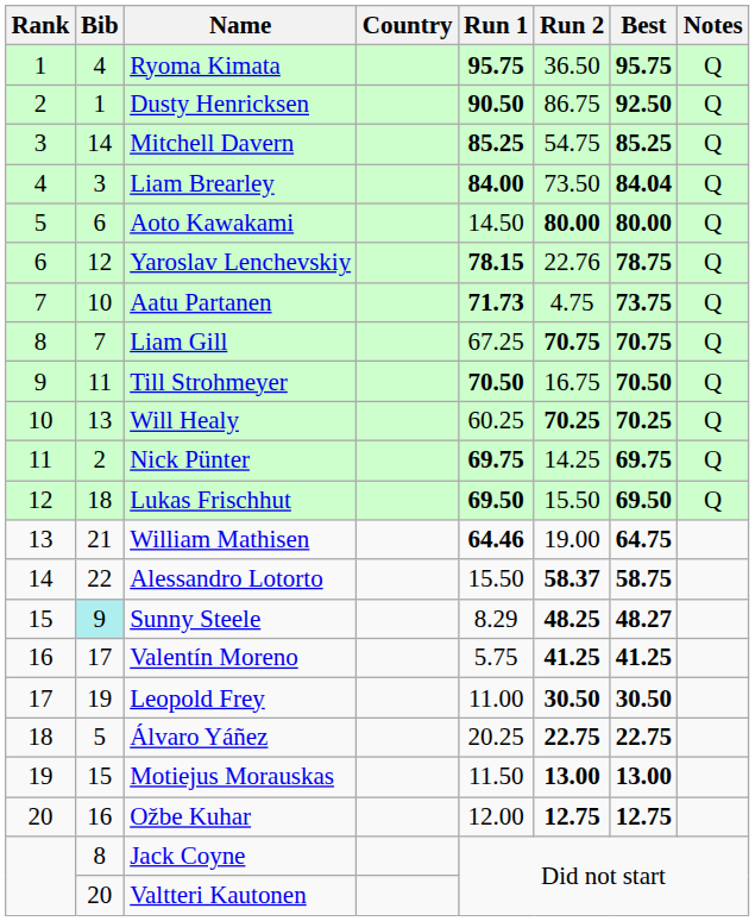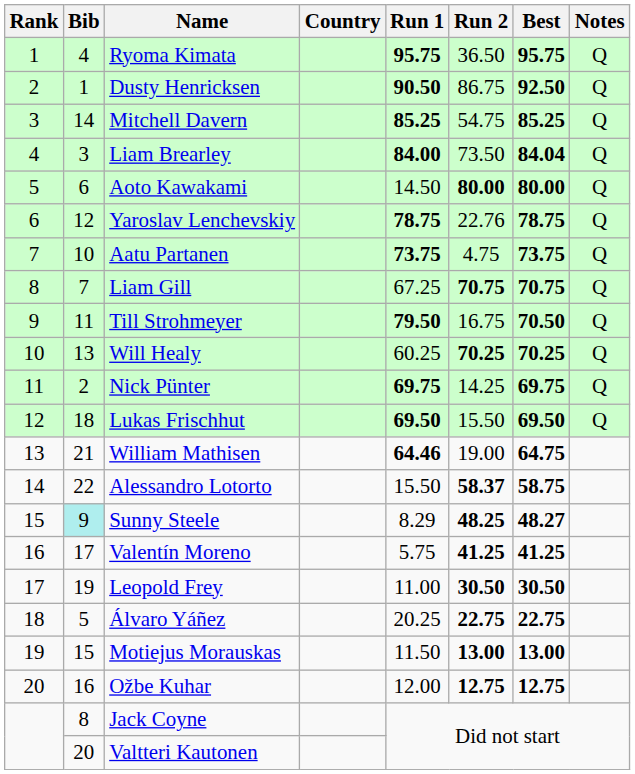Yaroslav Lenchevskiy | Run 1: 78.15 -> 78.75
Aatu Partanen | Run 1: 71.73 -> 73.75
Till Strohmeyer | Run 1: 70.50 -> 79.50
